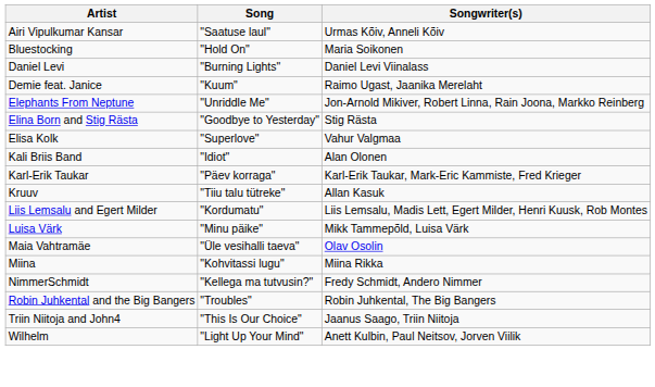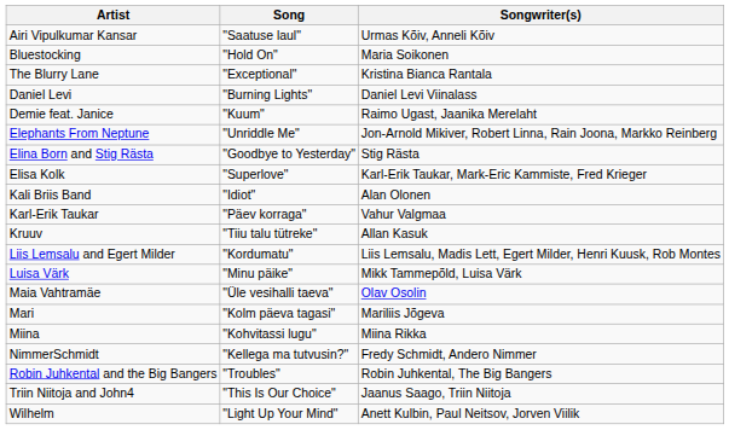+ row: The Blurry Lane | "Exceptional" | Kristina Bianca Rantala
Elisa Kolk | Songwriter(s): Vahur Valgmaa -> Karl-Erik Taukar, Mark-Eric Kammiste, Fred Krieger
Karl-Erik Taukar | Songwriter(s): Karl-Erik Taukar, Mark-Eric Kammiste, Fred Krieger -> Vahur Valgmaa
+ row: Mari | "Kolm päeva tagasi" | Mariliis Jõgeva
